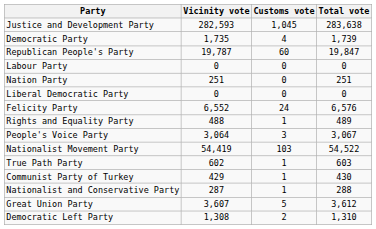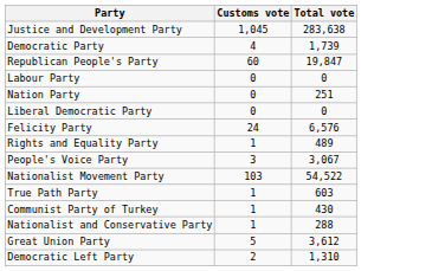- column: Vicinity vote | 282,593 | 1,735 | 19,787 | 0 | 251 | 0 | 6,552 | 488 | 3,064 | 54,419 | 602 | 429 | 287 | 3,607 | 1,308
